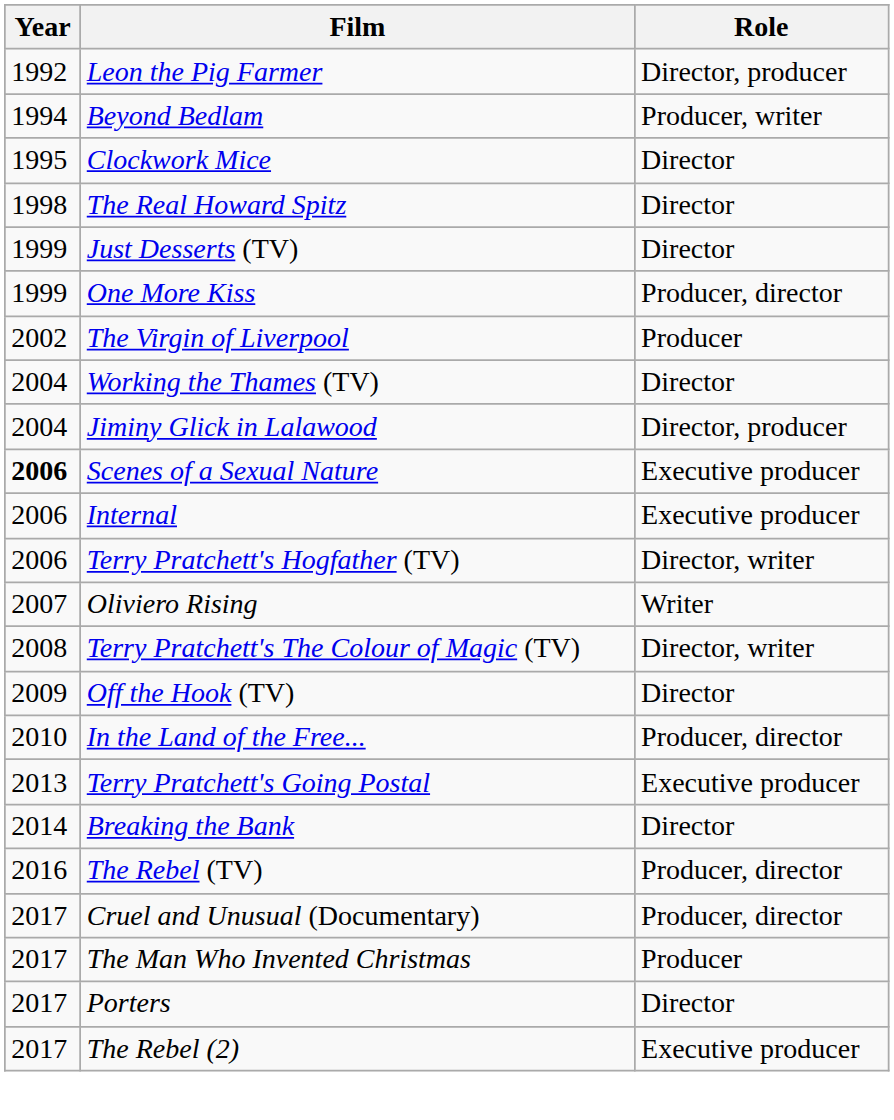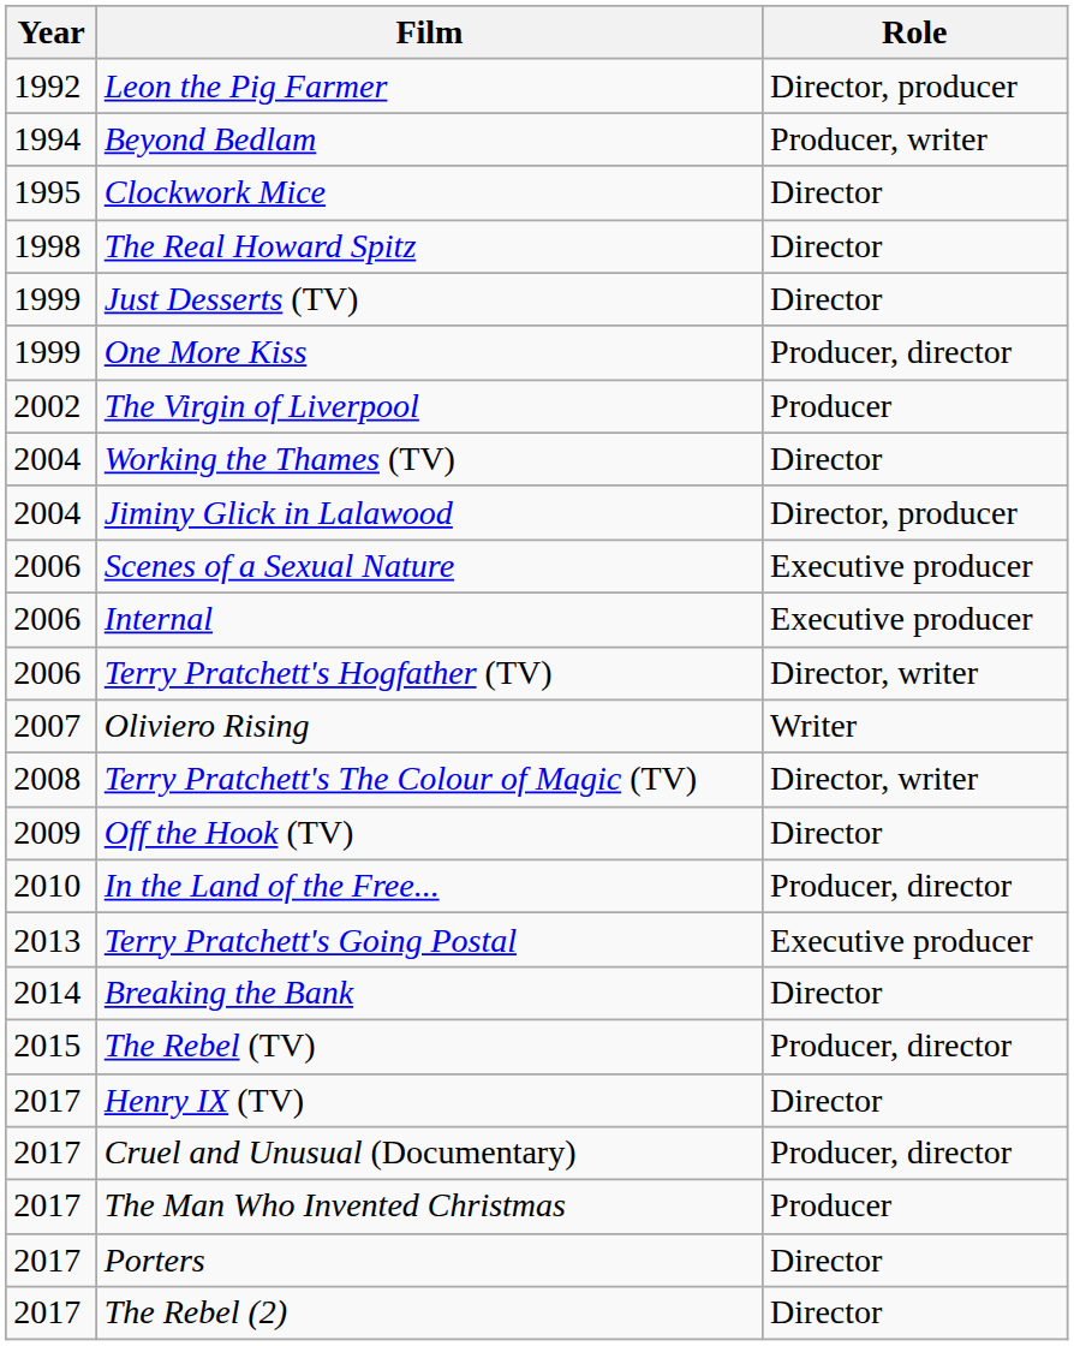Scenes of a Sexual Nature | Year: bold -> normal
The Rebel (TV) | Year: 2016 -> 2015
+ row: 2017 | Henry IX (TV) | Director
The Rebel (2) | Role: Executive producer -> Director
